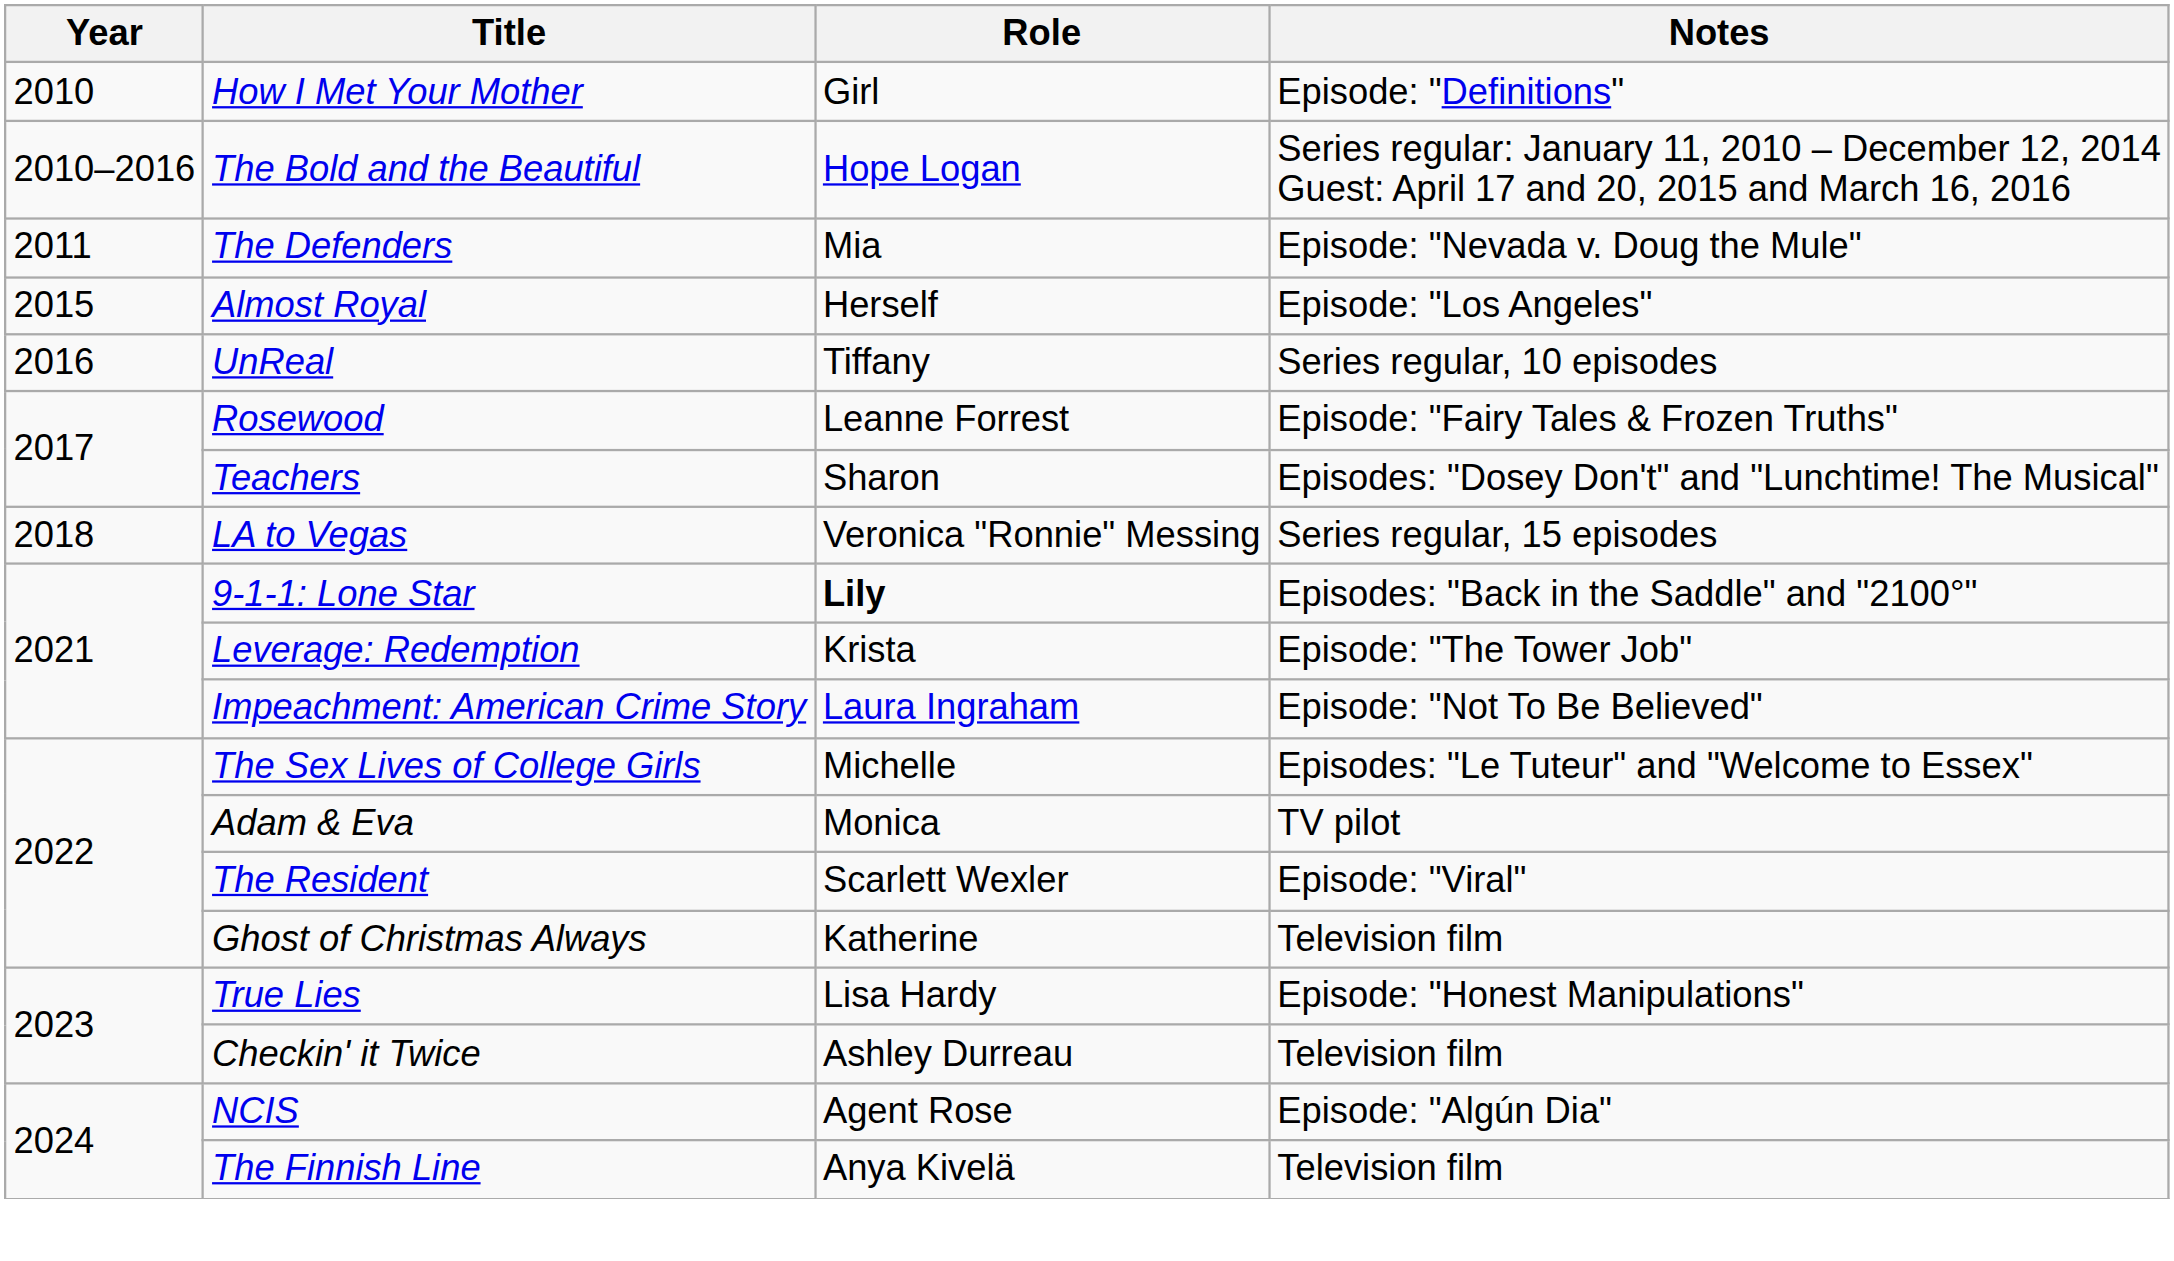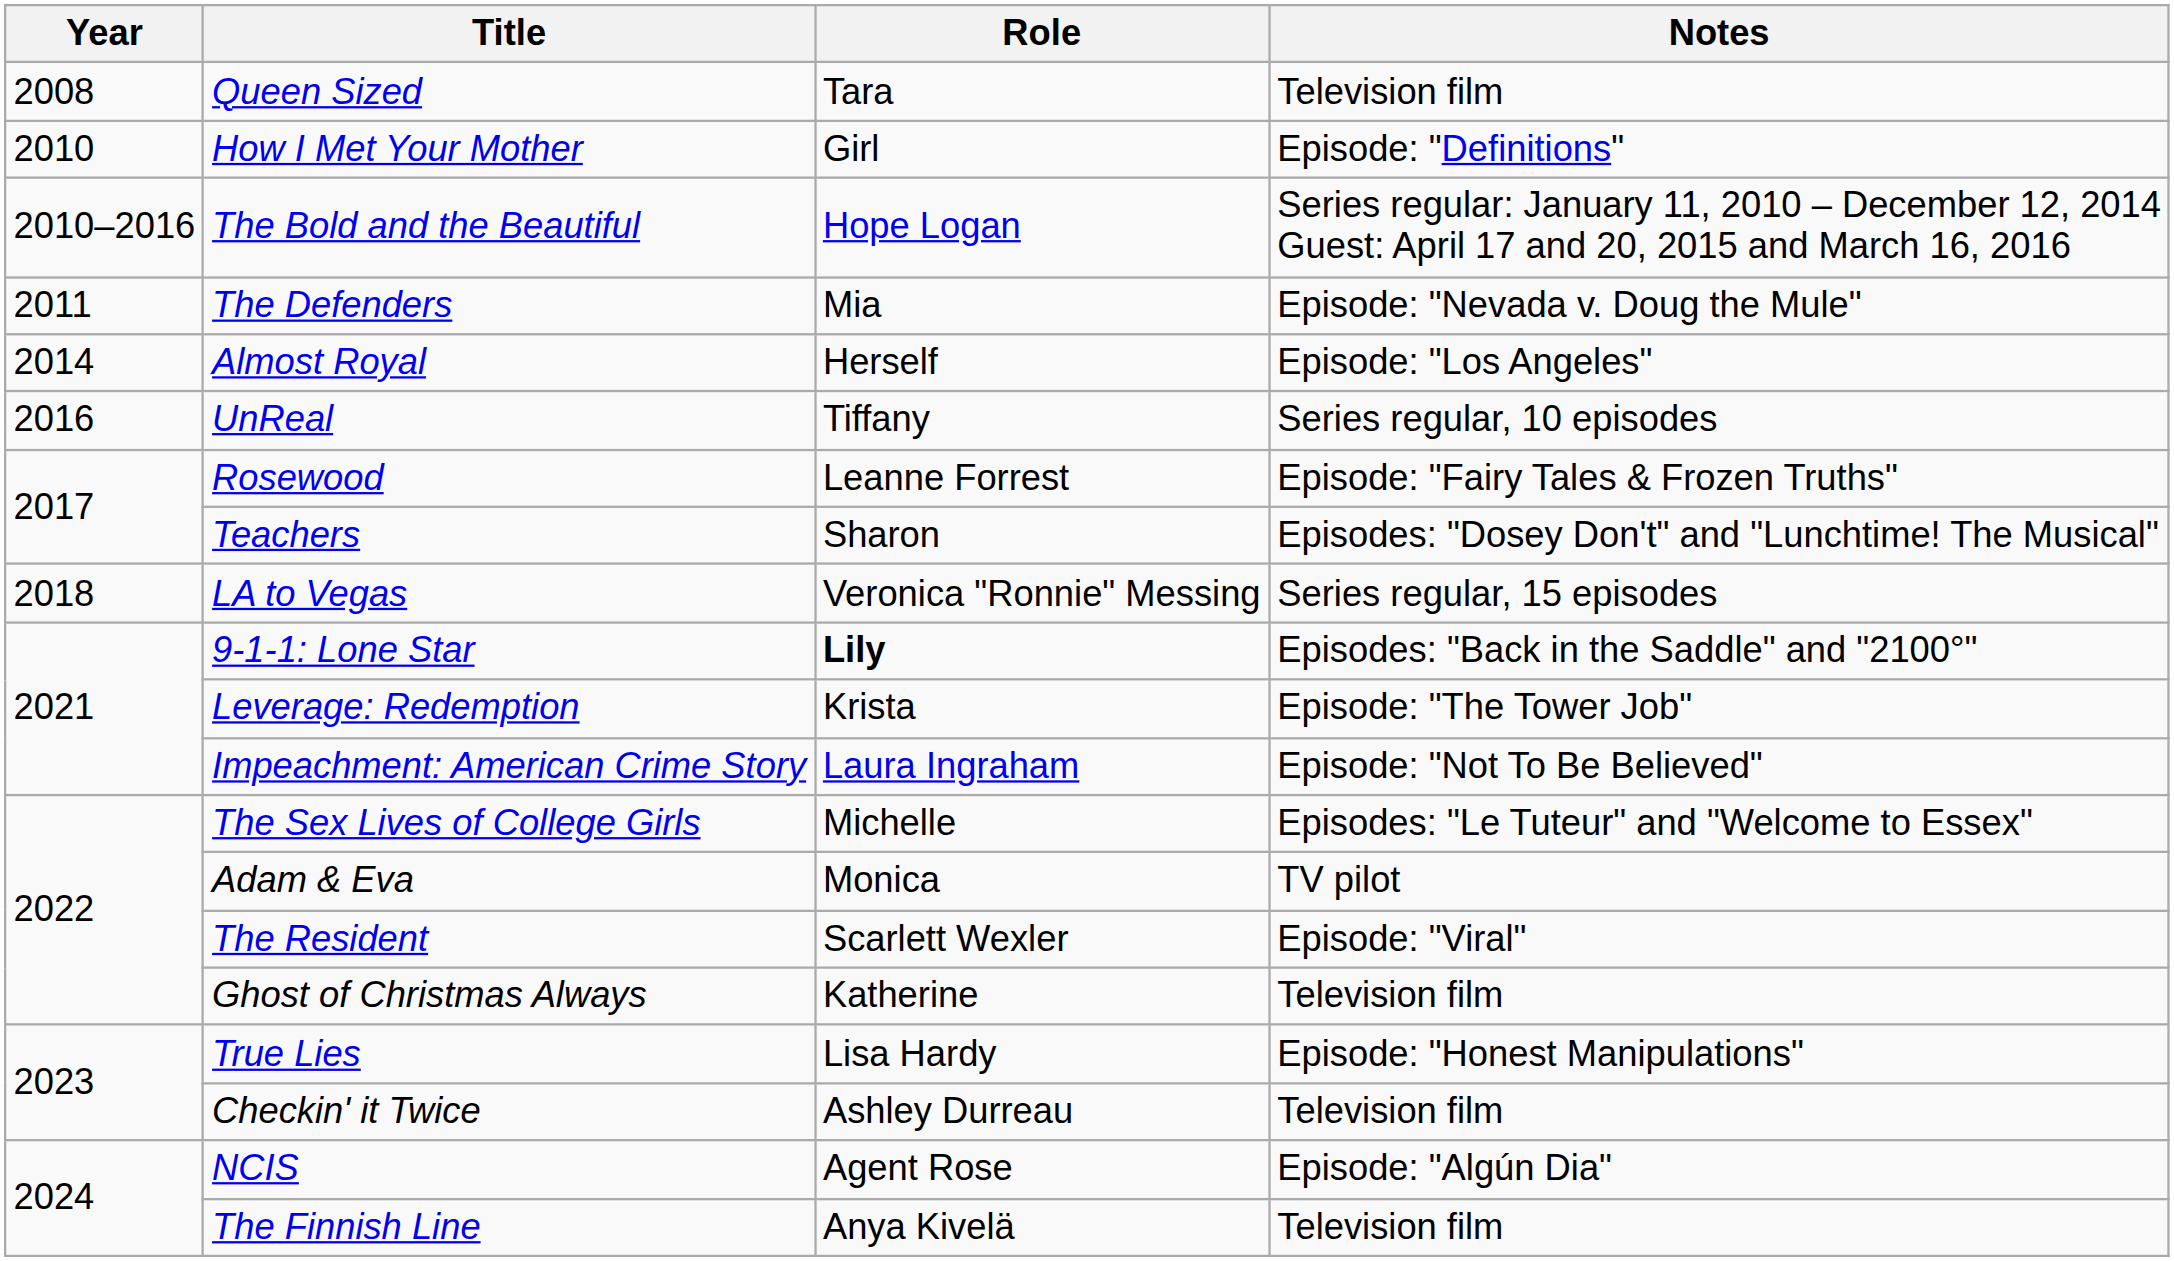+ row: 2008 | Queen Sized | Tara | Television film
Almost Royal | Year: 2015 -> 2014
